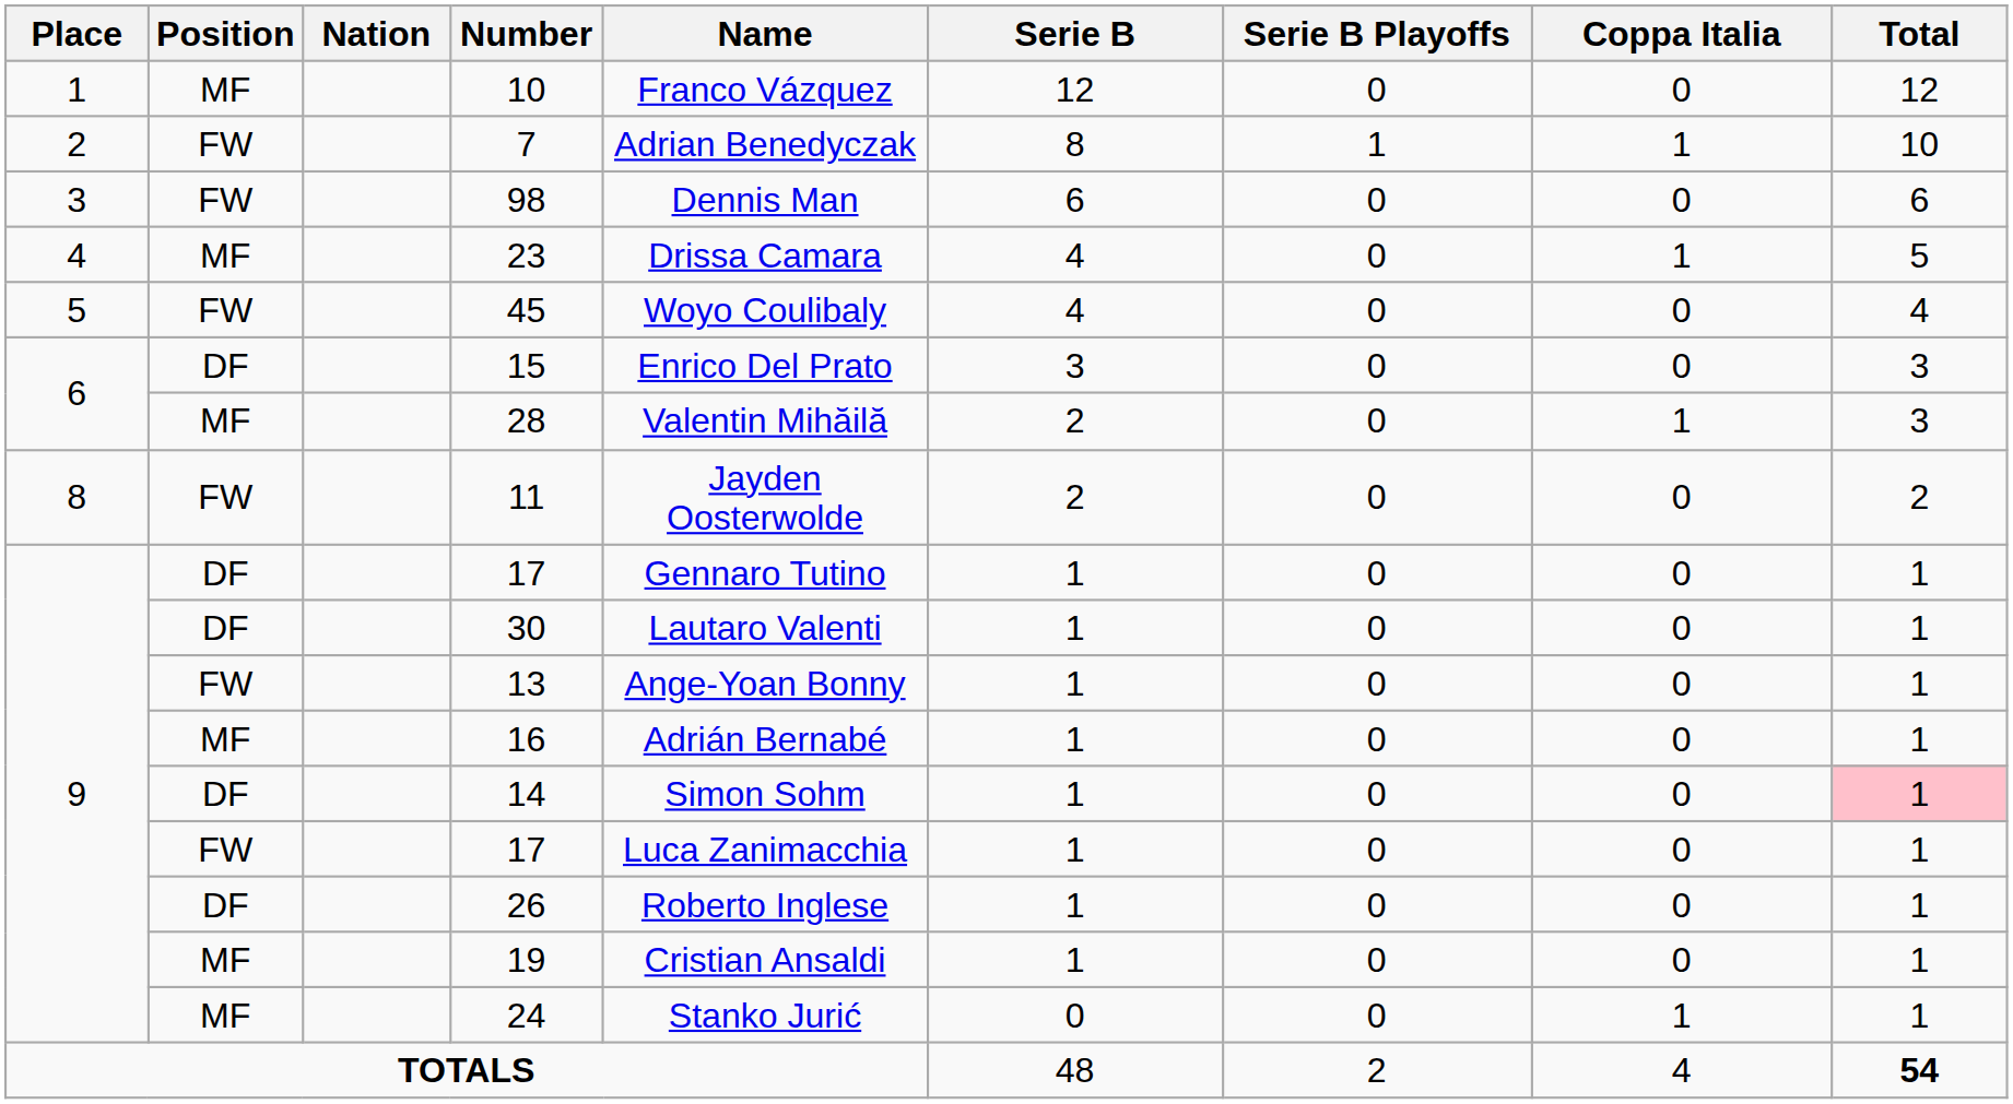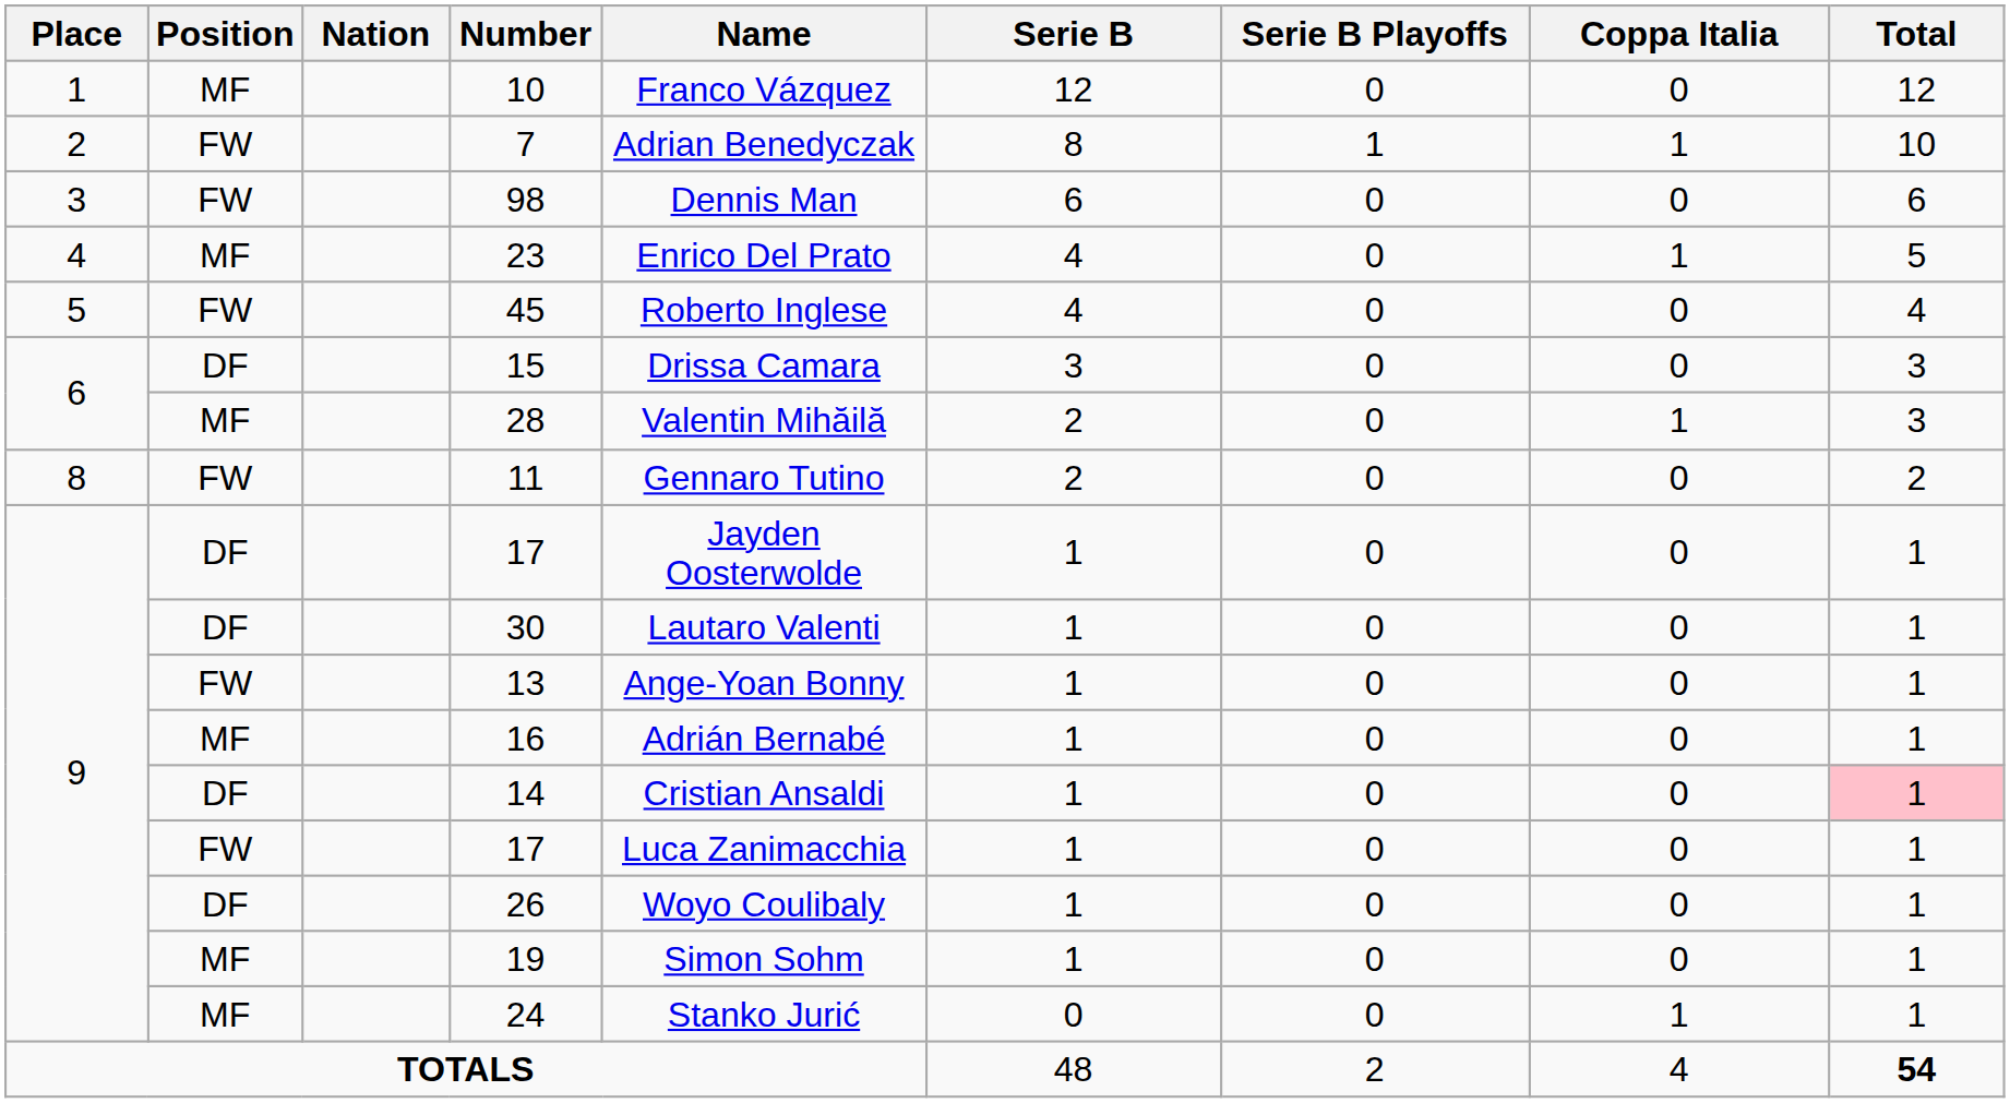23 | Name: Drissa Camara -> Enrico Del Prato
45 | Name: Woyo Coulibaly -> Roberto Inglese
15 | Name: Enrico Del Prato -> Drissa Camara
11 | Name: Jayden Oosterwolde -> Gennaro Tutino
DF / 17 | Name: Gennaro Tutino -> Jayden Oosterwolde
14 | Name: Simon Sohm -> Cristian Ansaldi
26 | Name: Roberto Inglese -> Woyo Coulibaly
19 | Name: Cristian Ansaldi -> Simon Sohm
